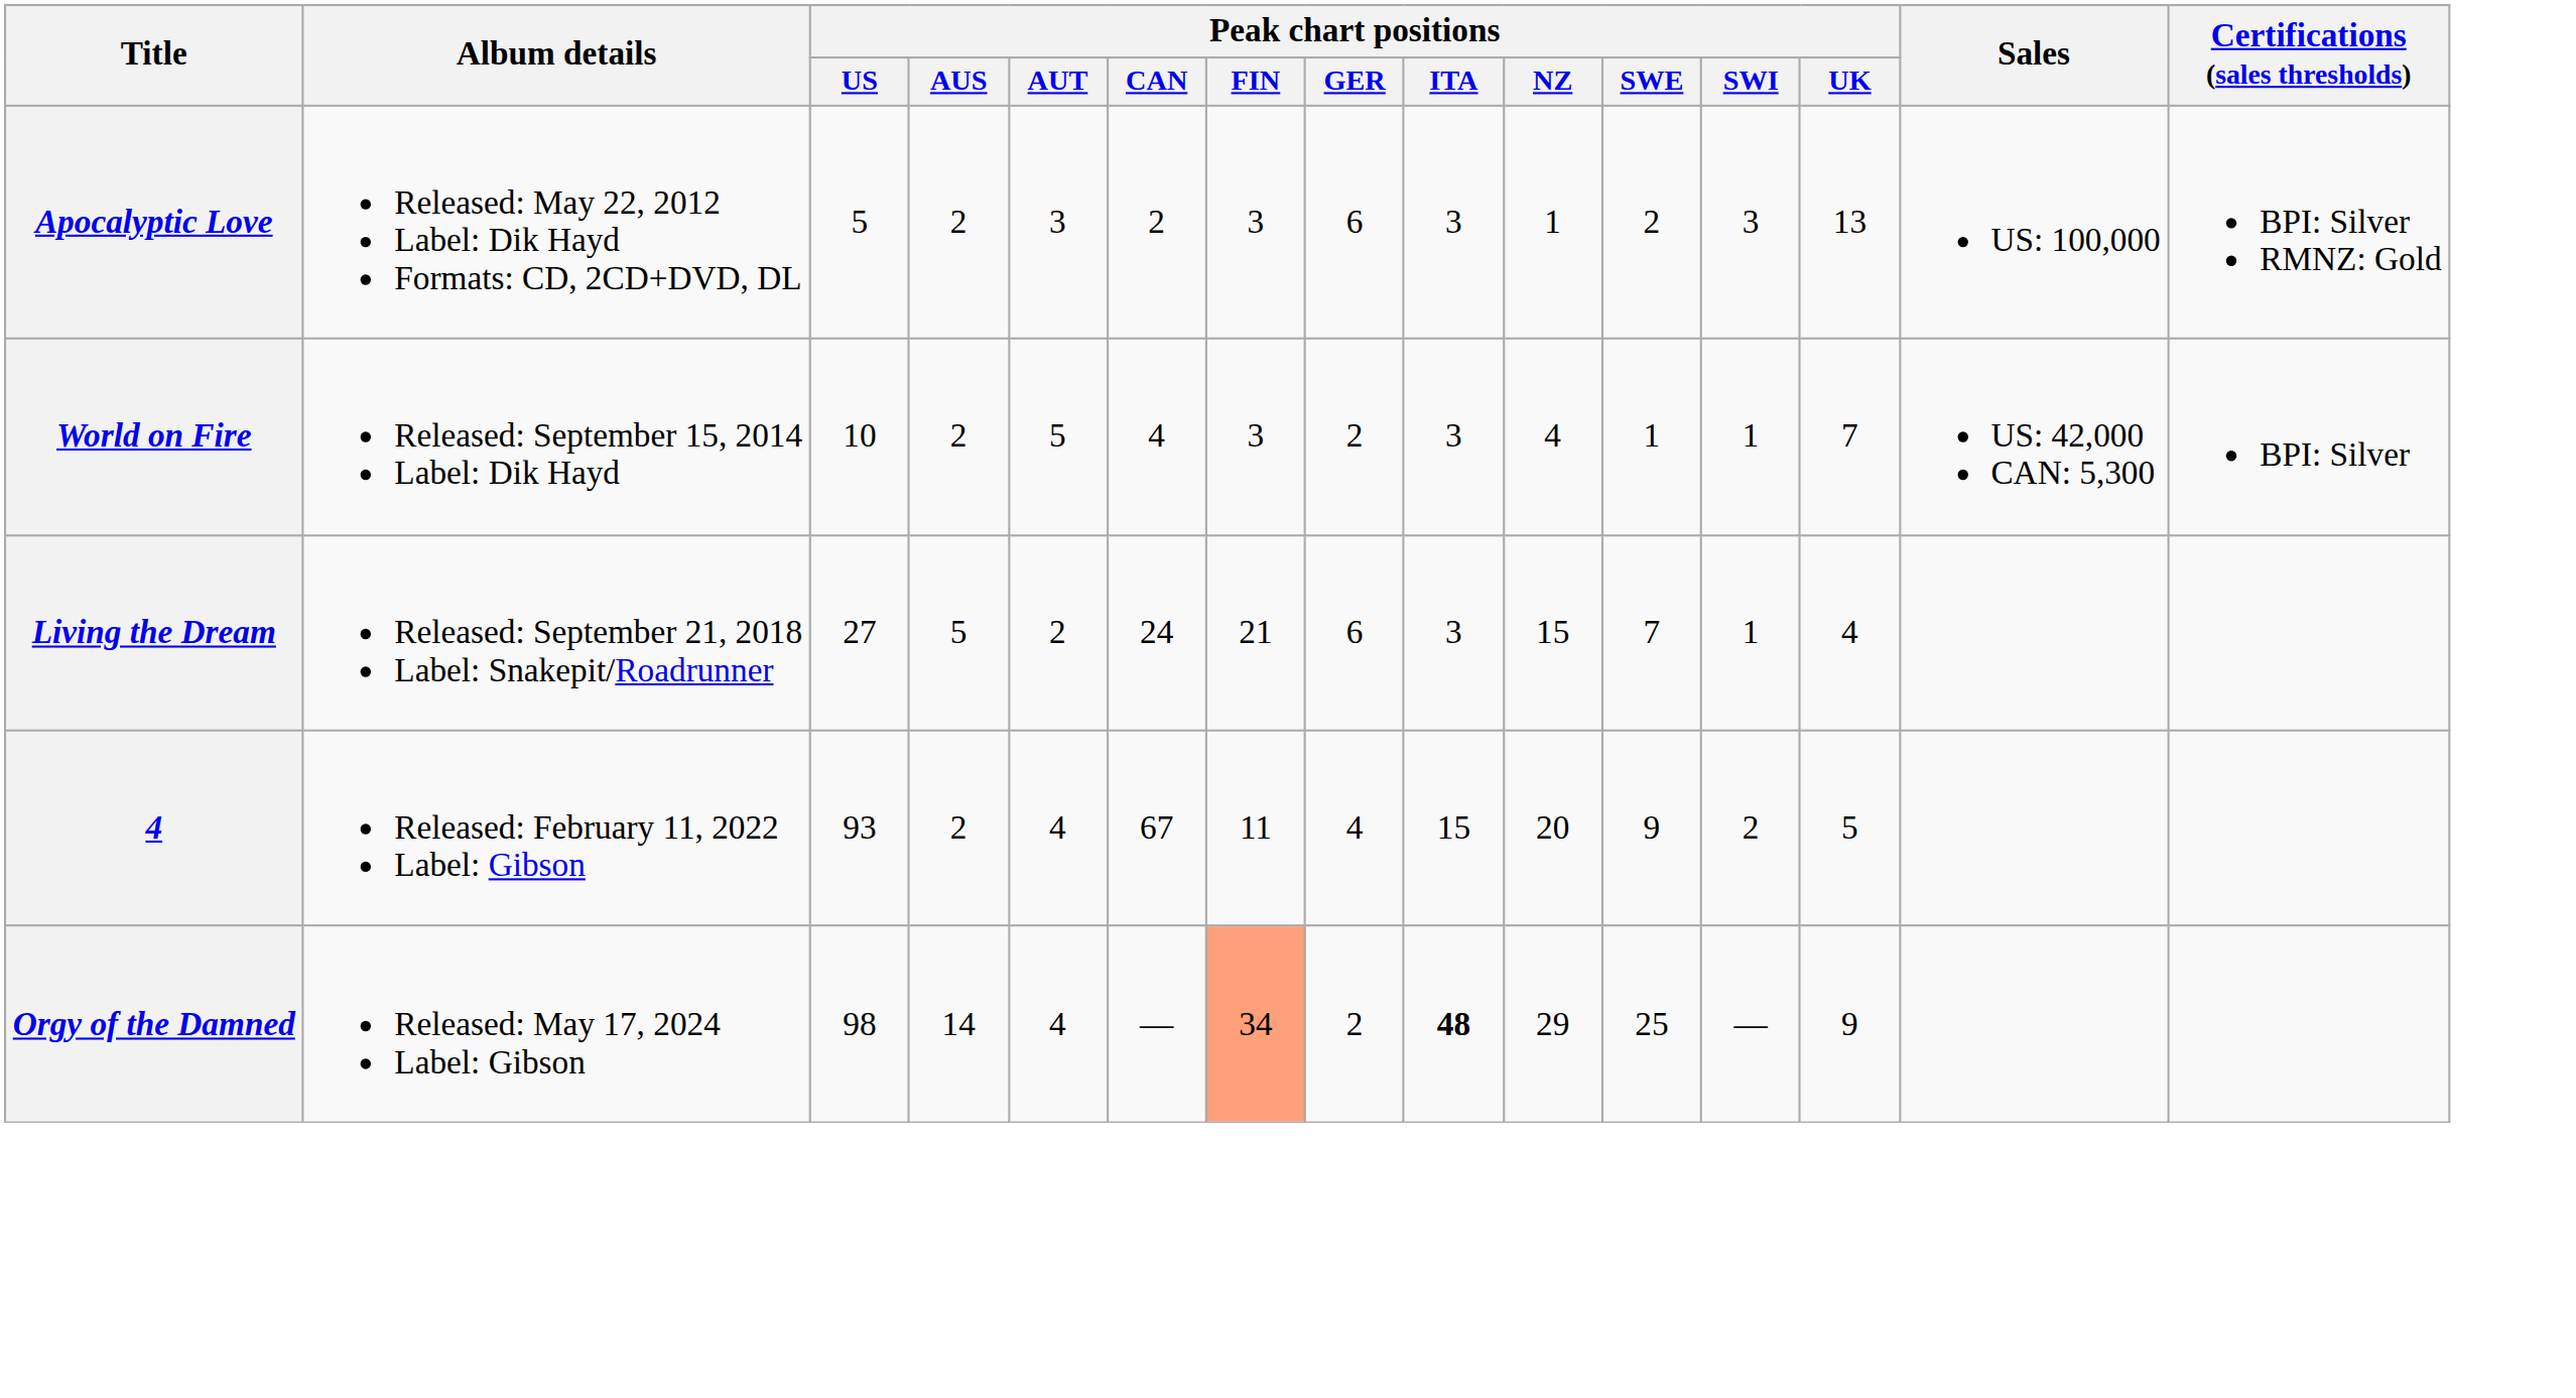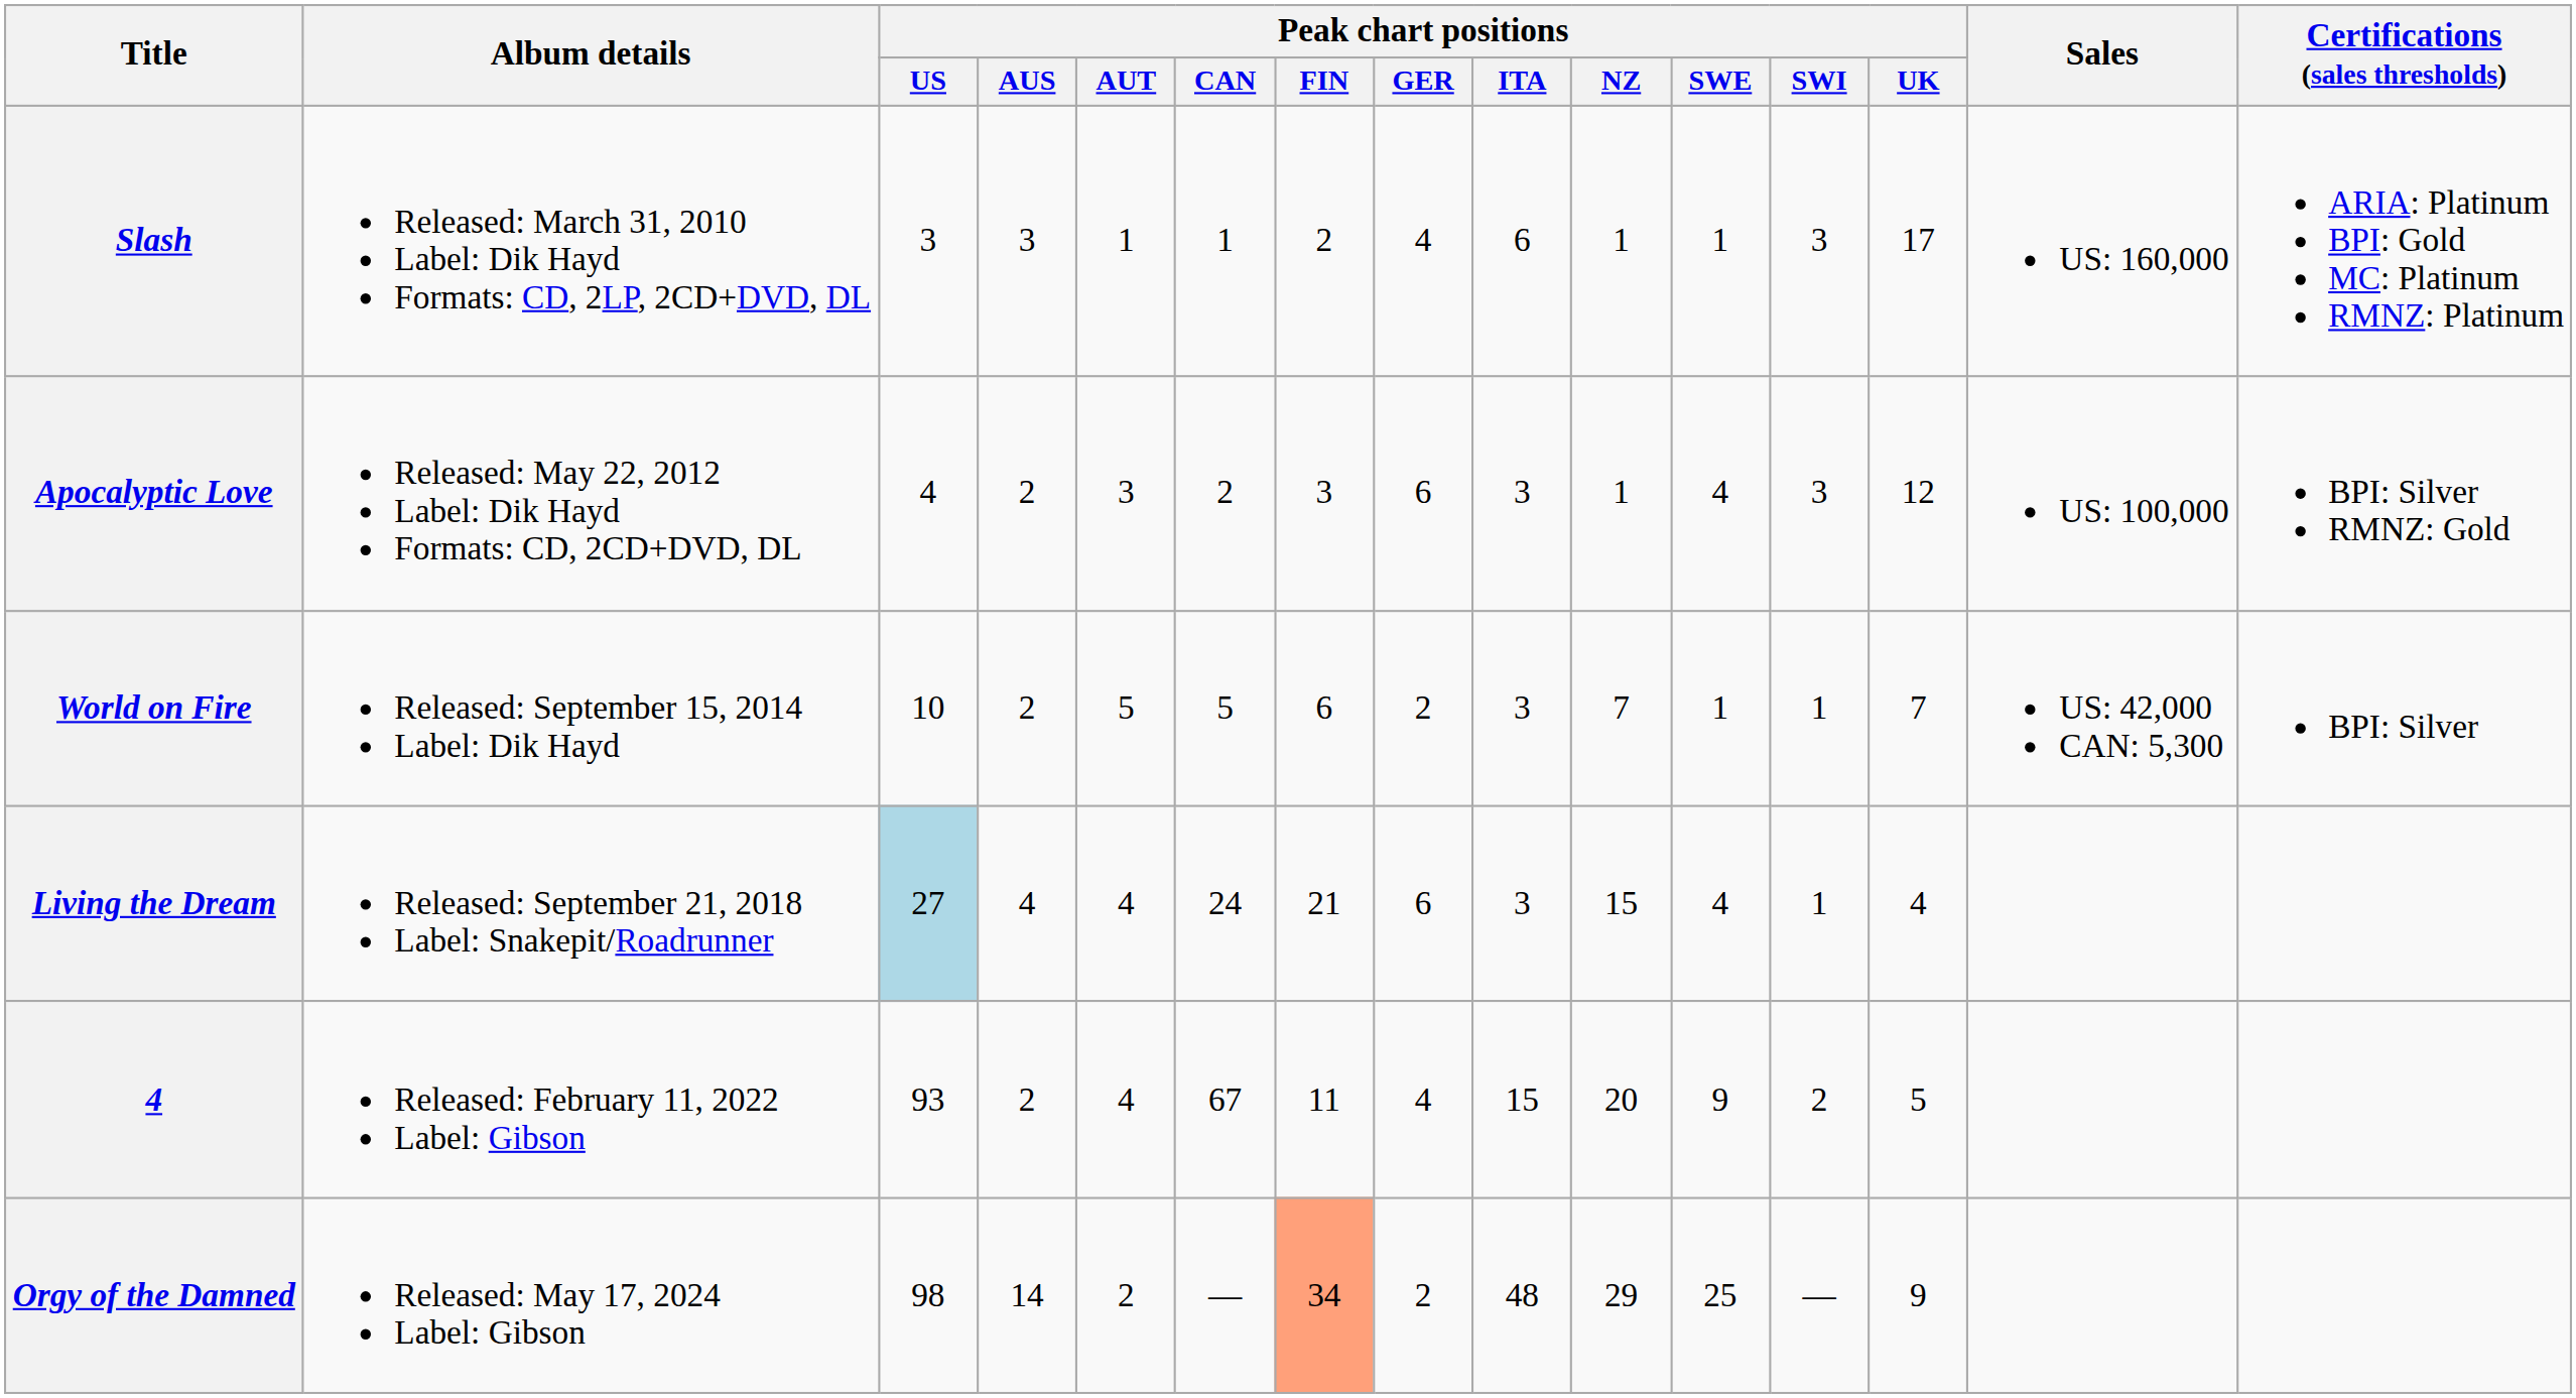+ row: Slash | Released: March 31, 2010 Label: Dik Hayd Formats: CD, 2LP, 2CD+DVD, DL | 3 | 3 | 1 | 1 | 2 | 4 | 6 | 1 | 1 | 3 | 17 | US: 160,000 | ARIA: Platinum BPI: Gold MC: Platinum RMNZ: Platinum
Apocalyptic Love | Peak chart positions / US: 5 -> 4
Apocalyptic Love | Peak chart positions / SWE: 2 -> 4
Apocalyptic Love | Peak chart positions / UK: 13 -> 12
World on Fire | Peak chart positions / CAN: 4 -> 5
World on Fire | Peak chart positions / FIN: 3 -> 6
World on Fire | Peak chart positions / NZ: 4 -> 7
Living the Dream | Peak chart positions / US: no background -> lightblue background
Living the Dream | Peak chart positions / AUS: 5 -> 4
Living the Dream | Peak chart positions / AUT: 2 -> 4
Living the Dream | Peak chart positions / SWE: 7 -> 4
Orgy of the Damned | Peak chart positions / AUT: 4 -> 2
Orgy of the Damned | Peak chart positions / ITA: bold -> normal
